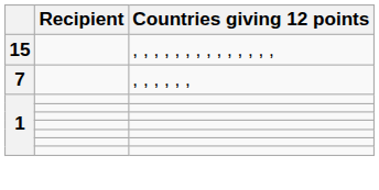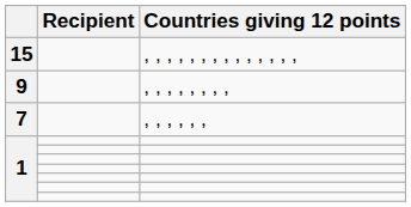+ row: 9 | , , , , , , , ,
